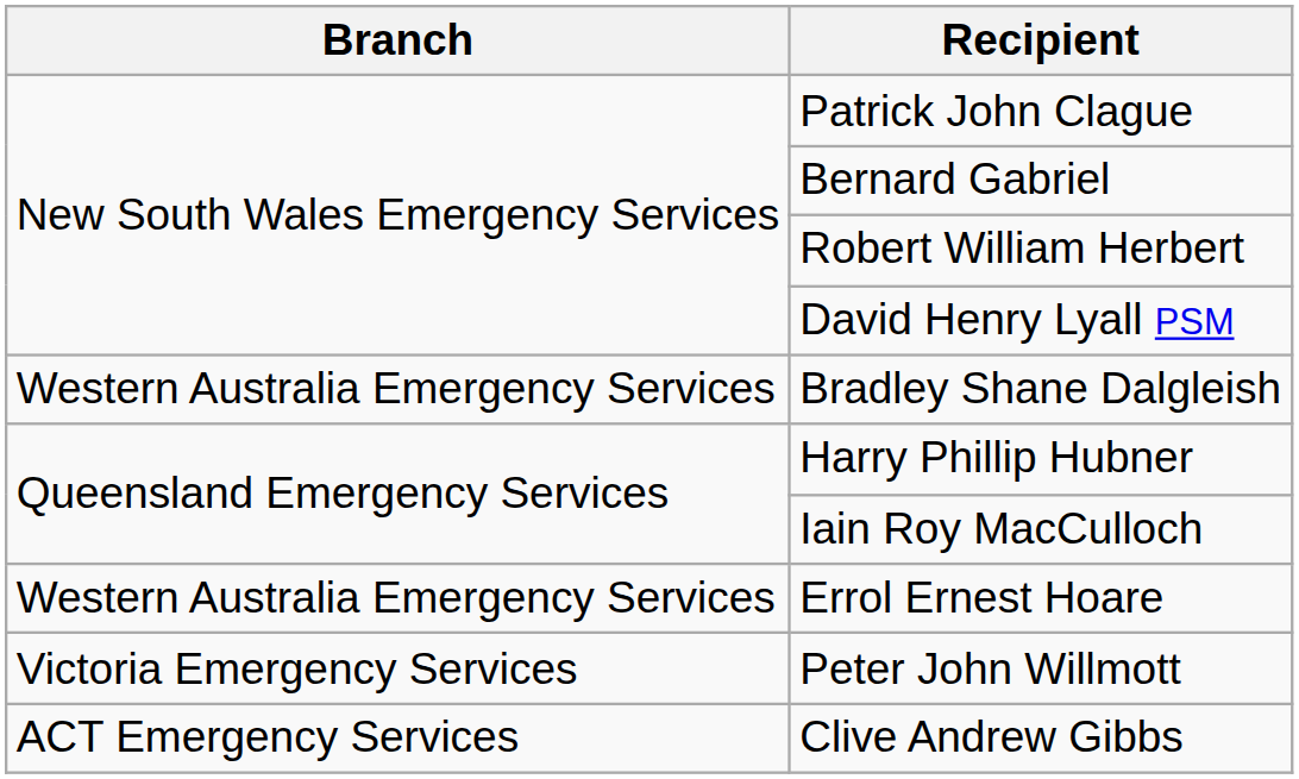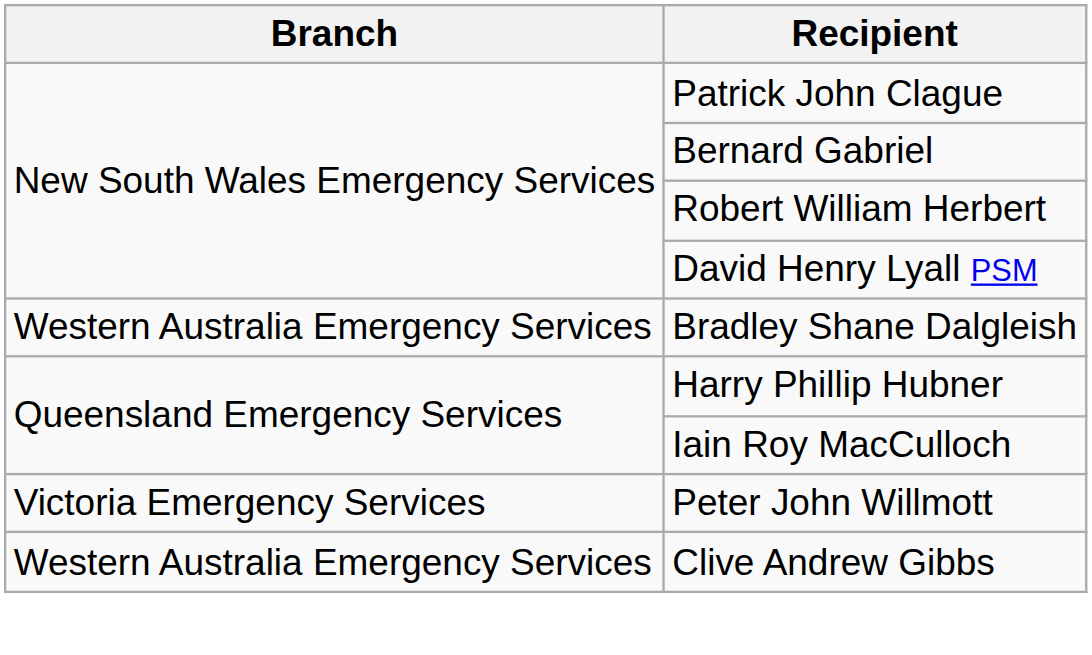- row: Western Australia Emergency Services | Errol Ernest Hoare
Clive Andrew Gibbs | Branch: ACT Emergency Services -> Western Australia Emergency Services
